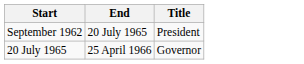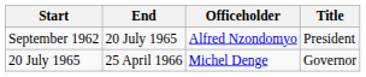+ column: Officeholder | Alfred Nzondomyo | Michel Denge
